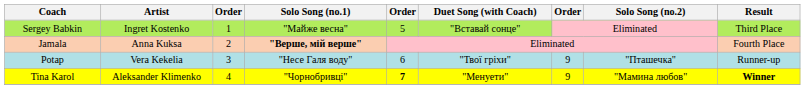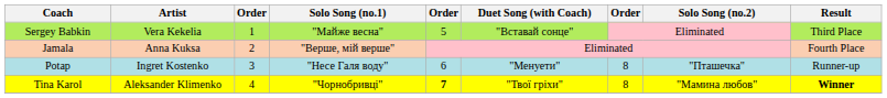Sergey Babkin | Artist: Ingret Kostenko -> Vera Kekelia
Jamala | Solo Song (no.1): bold -> normal
Potap | Artist: Vera Kekelia -> Ingret Kostenko
Potap | Duet Song (with Coach): "Твоï грiхи" -> "Менуети"
Potap | column 7: 9 -> 8
Tina Karol | Duet Song (with Coach): "Менуети" -> "Твоï грiхи"
Tina Karol | column 7: 9 -> 8
